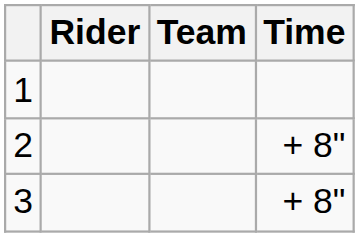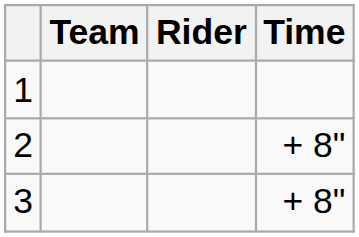columns swapped: Rider <-> Team
